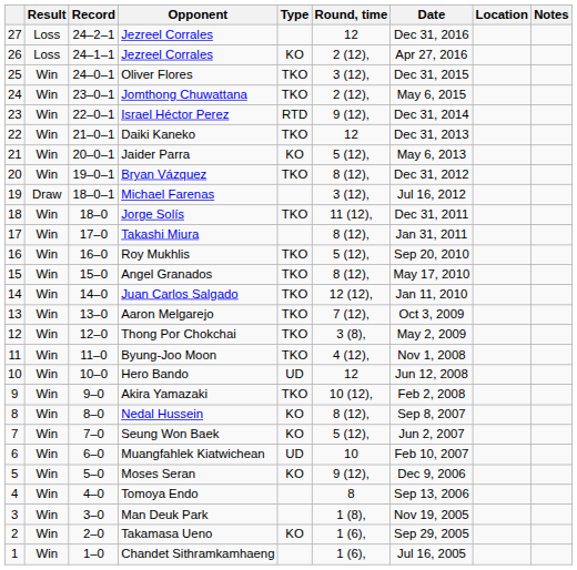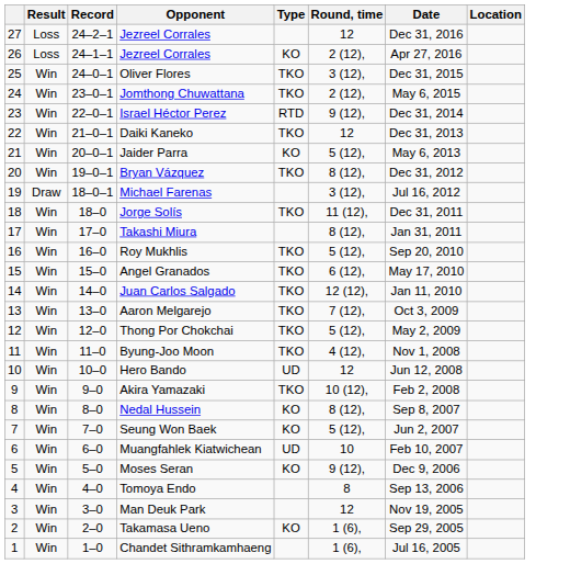- column: Notes
Angel Granados | Round, time: 8 (12), -> 6 (12),
Thong Por Chokchai | Round, time: 3 (8), -> 5 (12),
Man Deuk Park | Round, time: 1 (8), -> 12
